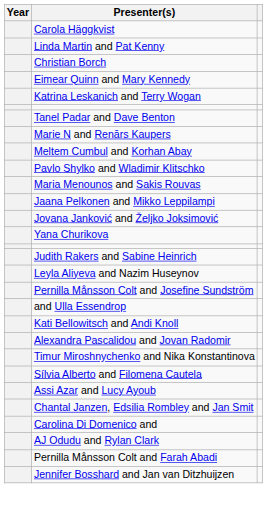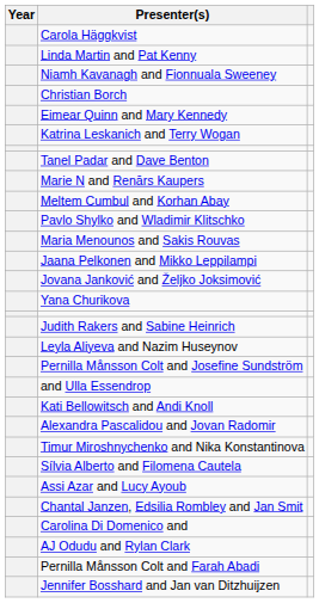+ row: Niamh Kavanagh and Fionnuala Sweeney
